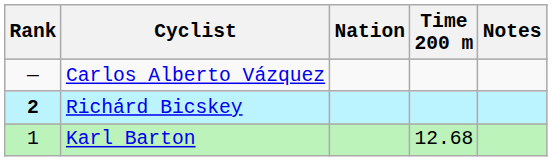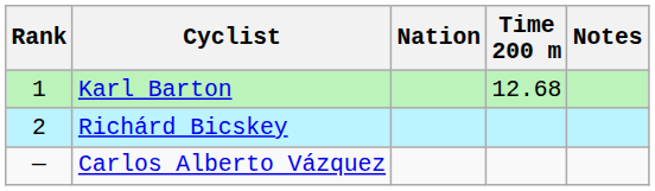rows swapped: Karl Barton <-> Carlos Alberto Vázquez
Richárd Bicskey | Rank: bold -> normal
